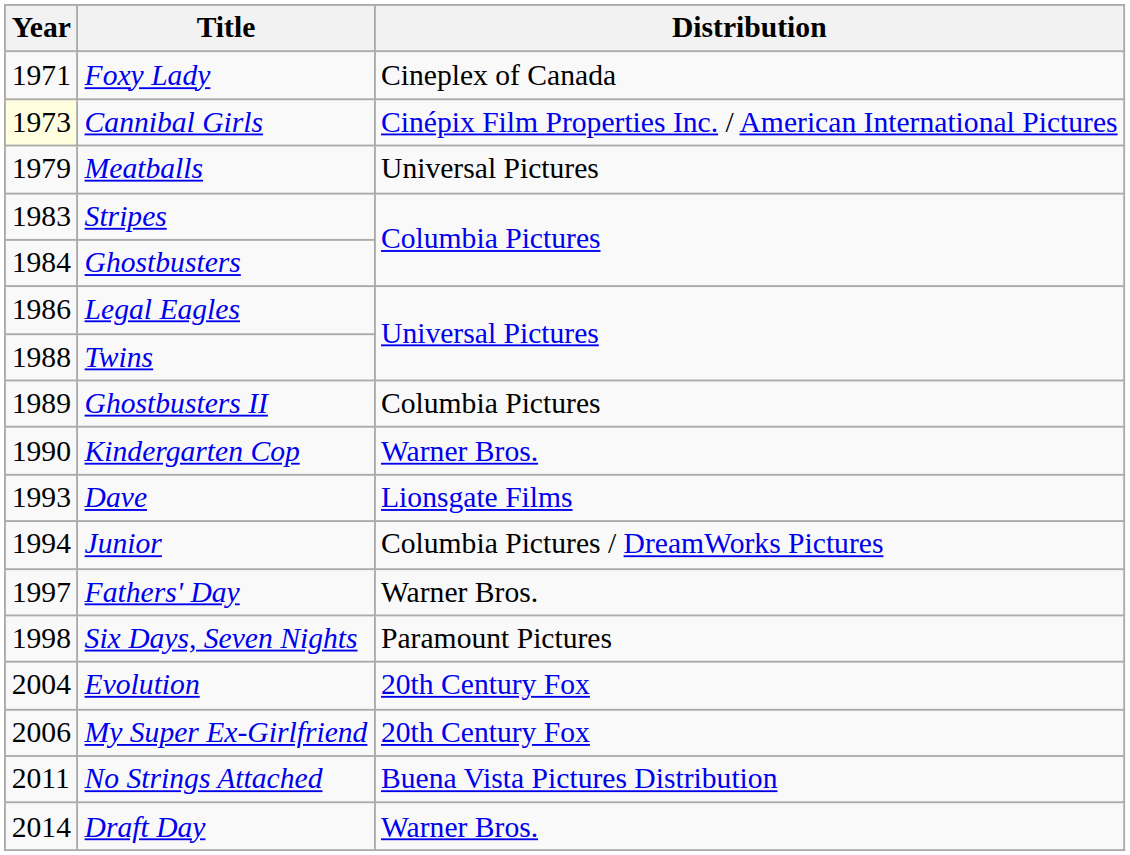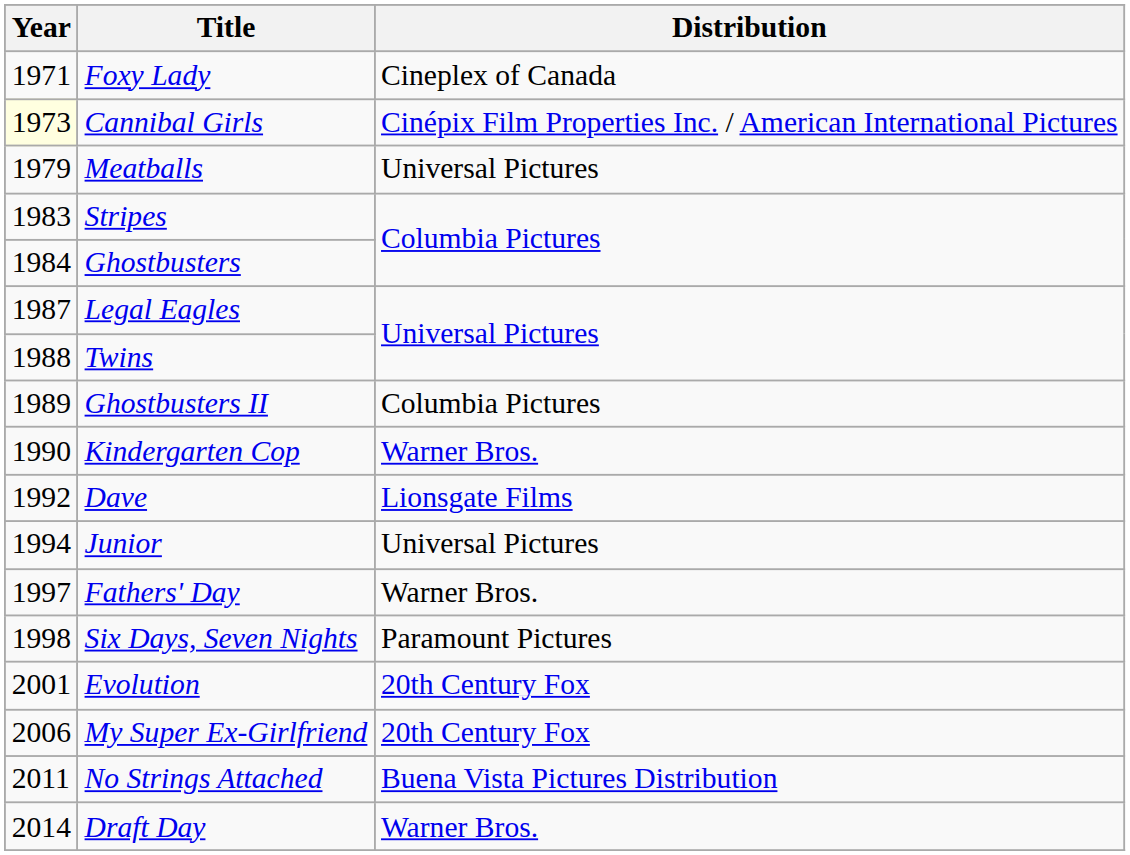Legal Eagles | Year: 1986 -> 1987
Dave | Year: 1993 -> 1992
Junior | Distribution: Columbia Pictures / DreamWorks Pictures -> Universal Pictures
Evolution | Year: 2004 -> 2001
